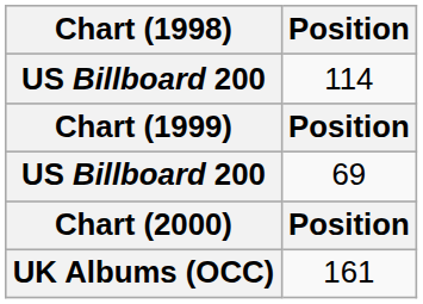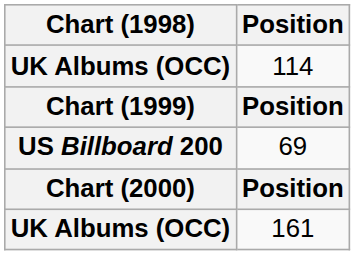114 | Chart (1998): US Billboard 200 -> UK Albums (OCC)
